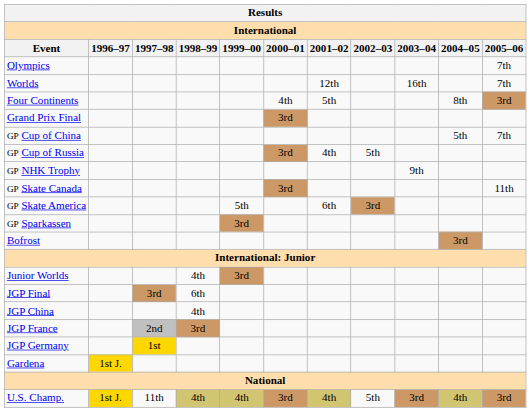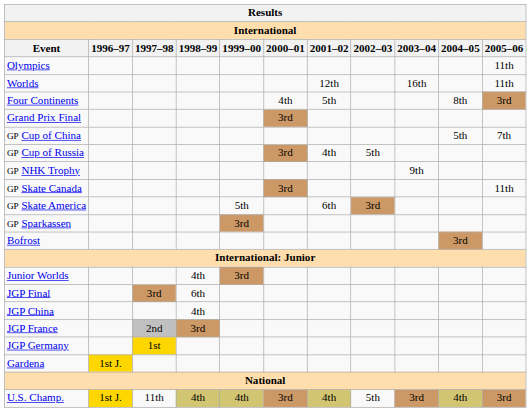Olympics | 2005–06: 7th -> 11th
Worlds | 2005–06: 7th -> 11th
